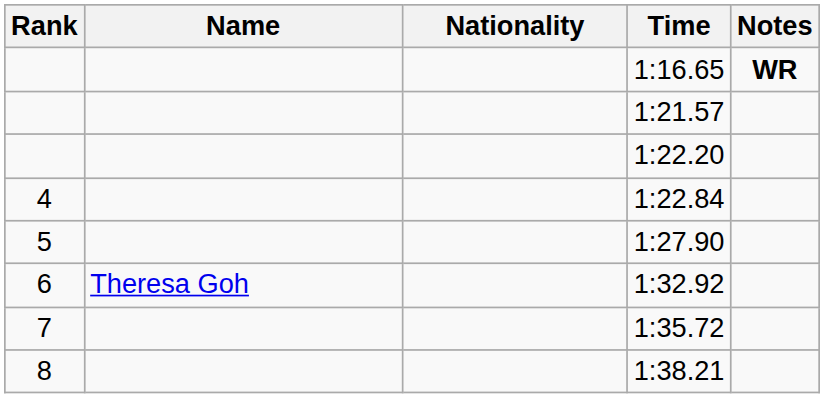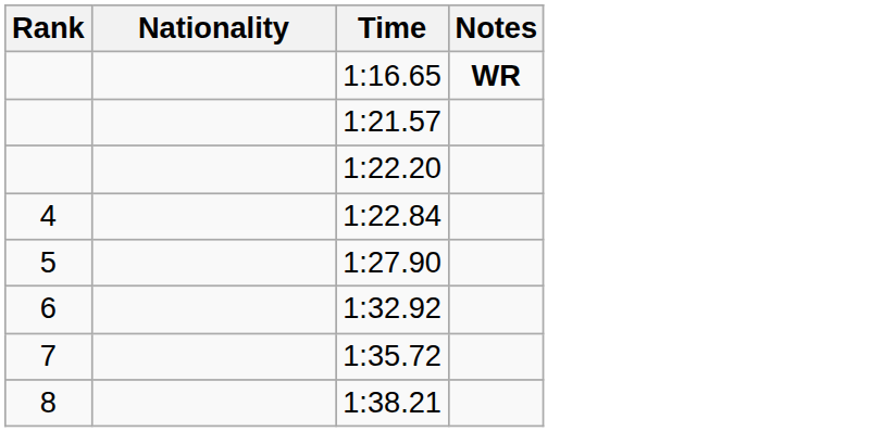- column: Name | Theresa Goh
